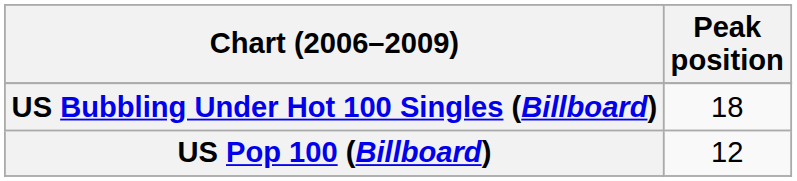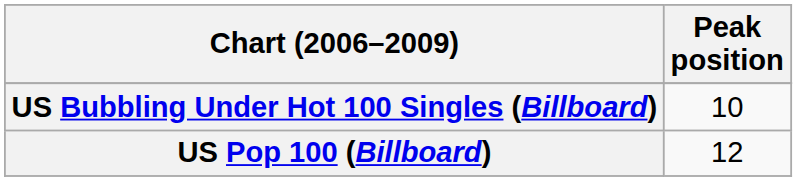US Bubbling Under Hot 100 Singles (Billboard) | Peak position: 18 -> 10
